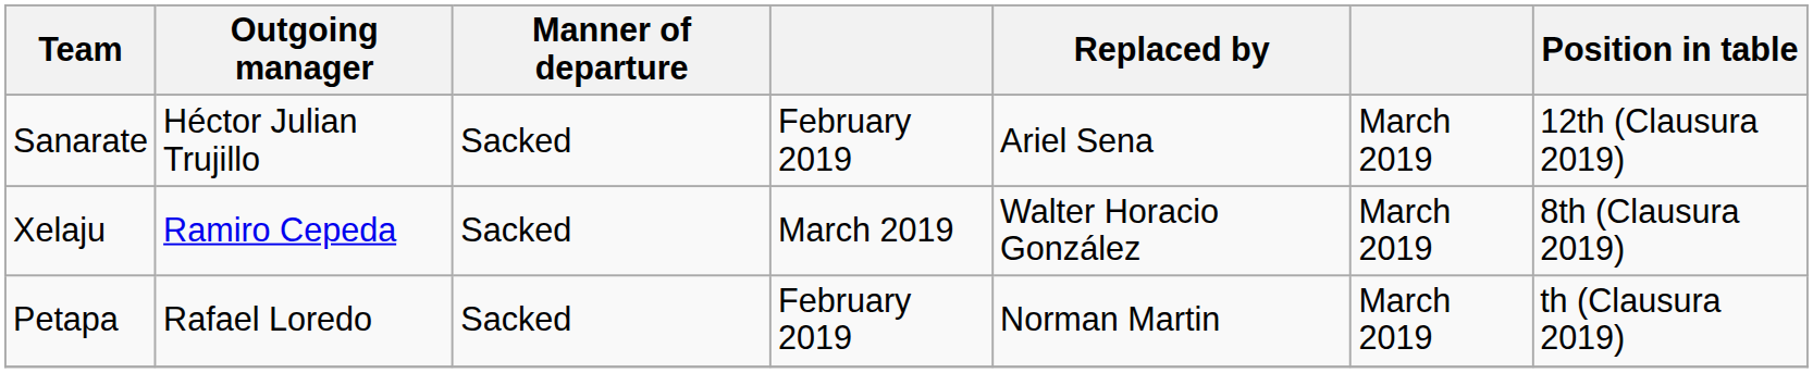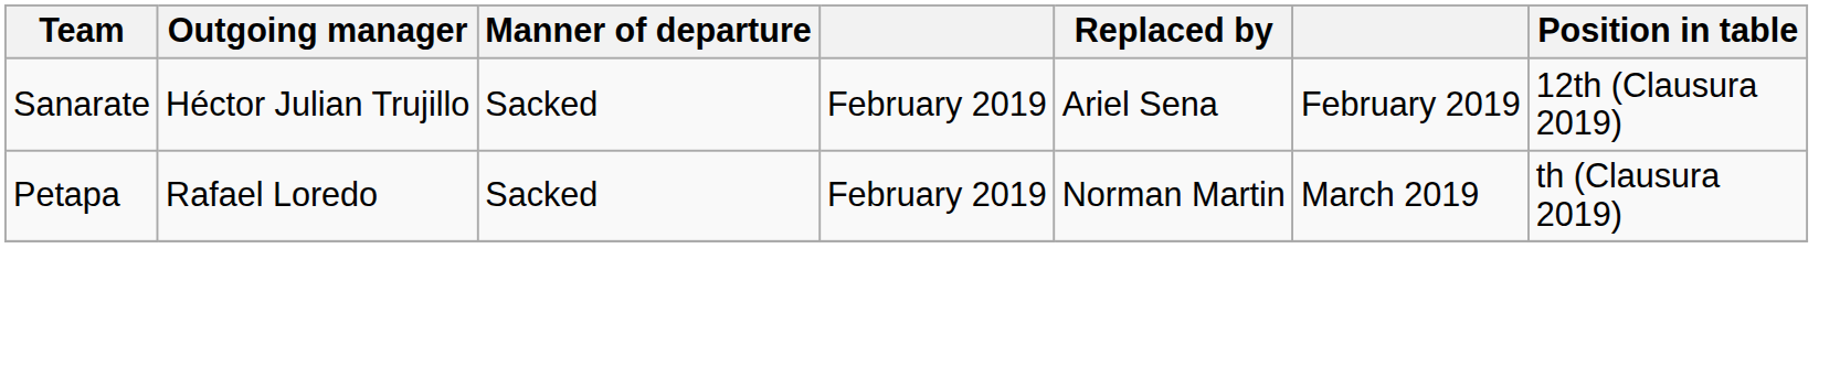Sanarate | column 6: March 2019 -> February 2019
- row: Xelaju | Ramiro Cepeda | Sacked | March 2019 | Walter Horacio González | March 2019 | 8th (Clausura 2019)
